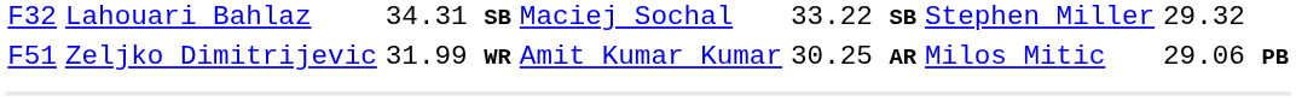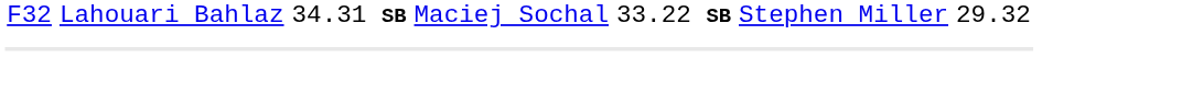- row: F51 | Zeljko Dimitrijevic | 31.99 WR | Amit Kumar Kumar | 30.25 AR | Milos Mitic | 29.06 PB
